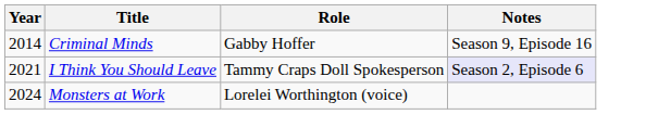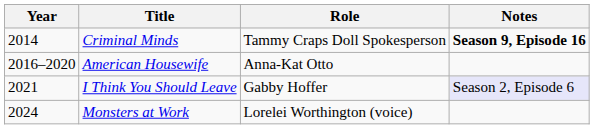Criminal Minds | Role: Gabby Hoffer -> Tammy Craps Doll Spokesperson
Criminal Minds | Notes: normal -> bold
+ row: 2016–2020 | American Housewife | Anna-Kat Otto
I Think You Should Leave | Role: Tammy Craps Doll Spokesperson -> Gabby Hoffer
